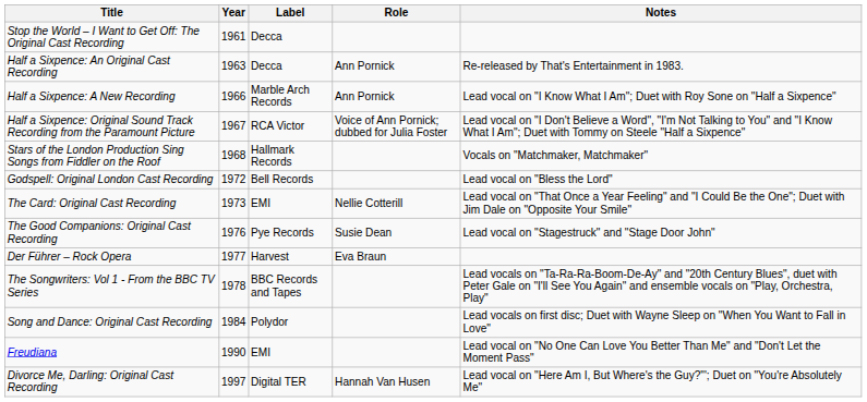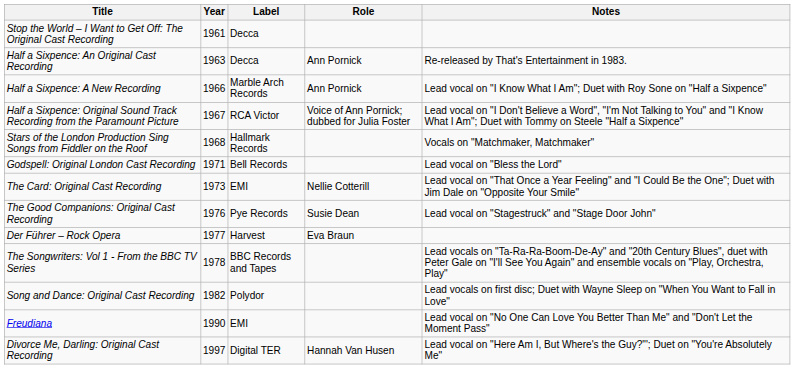Godspell: Original London Cast Recording | Year: 1972 -> 1971
Song and Dance: Original Cast Recording | Year: 1984 -> 1982
